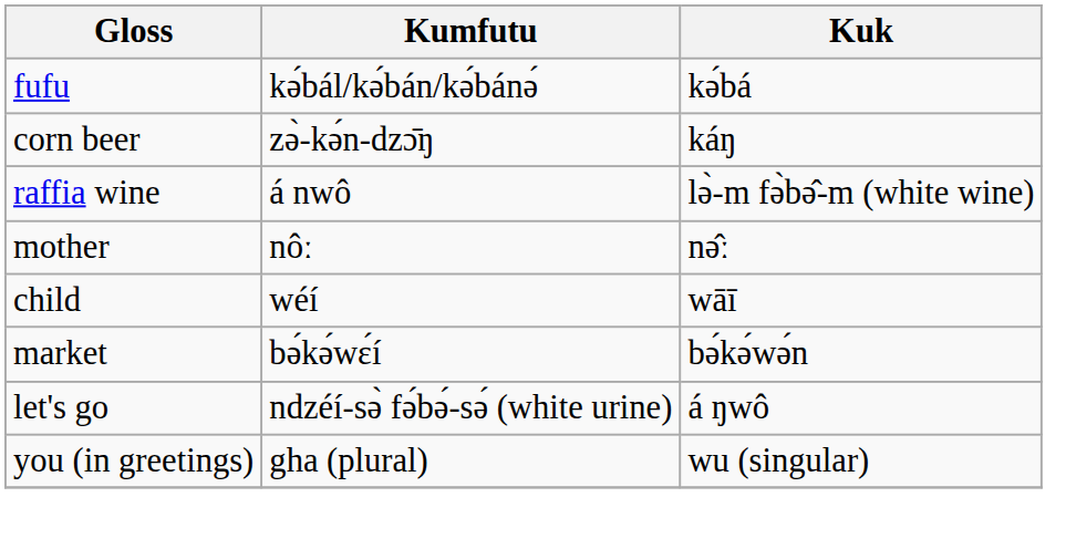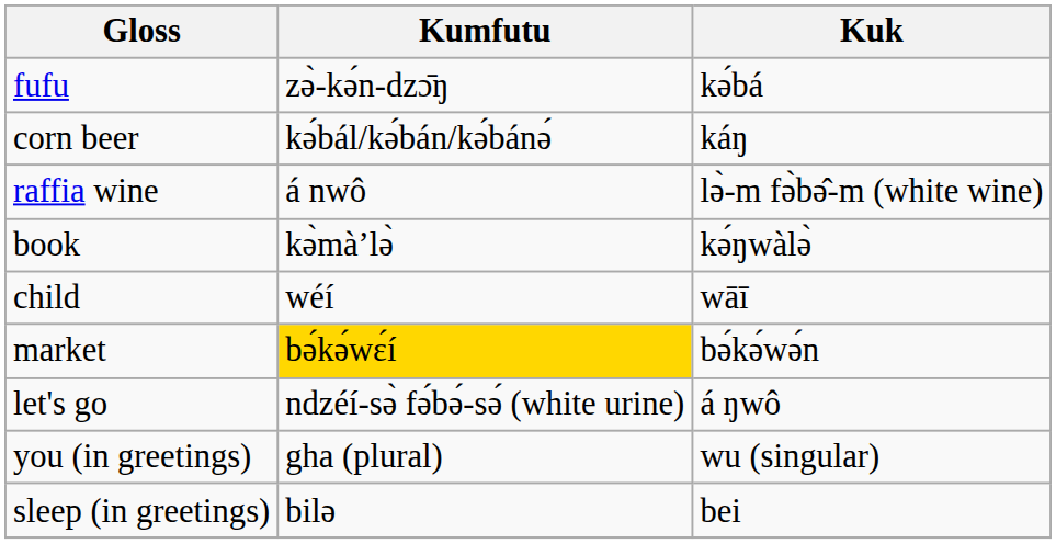fufu | Kumfutu: kə́bál/kə́bán/kə́bánə́ -> zə̀-kə́n-dzɔ̄ŋ
corn beer | Kumfutu: zə̀-kə́n-dzɔ̄ŋ -> kə́bál/kə́bán/kə́bánə́
+ row: book | kə̀màʼlə̀ | kə́ŋwàlə̀
- row: mother | nôː | nə̂ː
market | Kumfutu: no background -> gold background
+ row: sleep (in greetings) | bilə | bei
